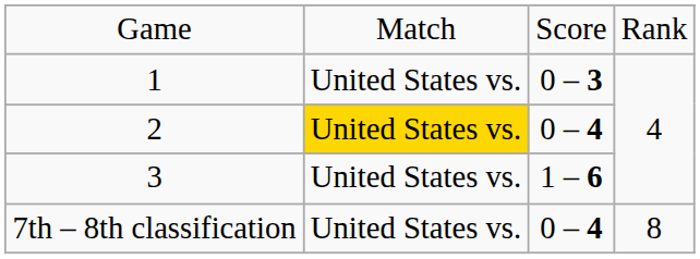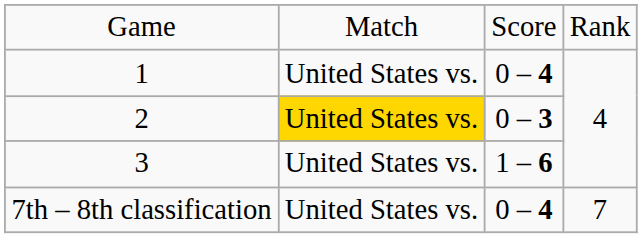1 | column 3: 0 – 3 -> 0 – 4
2 | column 3: 0 – 4 -> 0 – 3
7th – 8th classification | column 4: 8 -> 7
